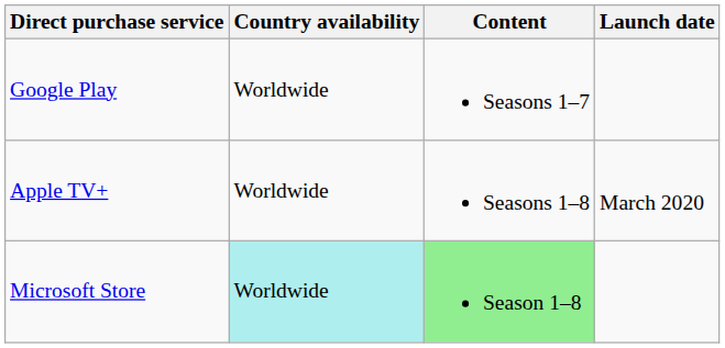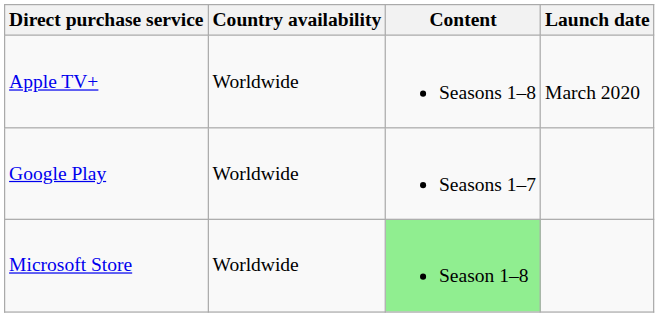rows swapped: Apple TV+ <-> Google Play
Microsoft Store | Country availability: paleturquoise background -> no background
